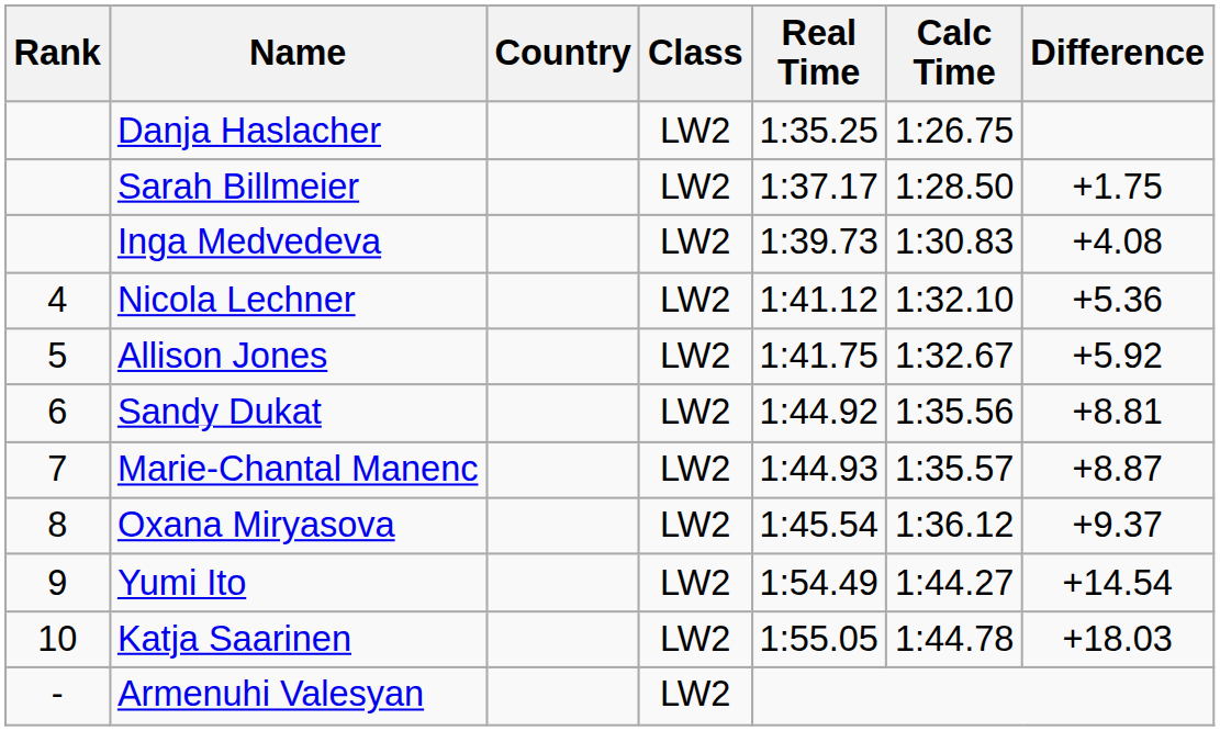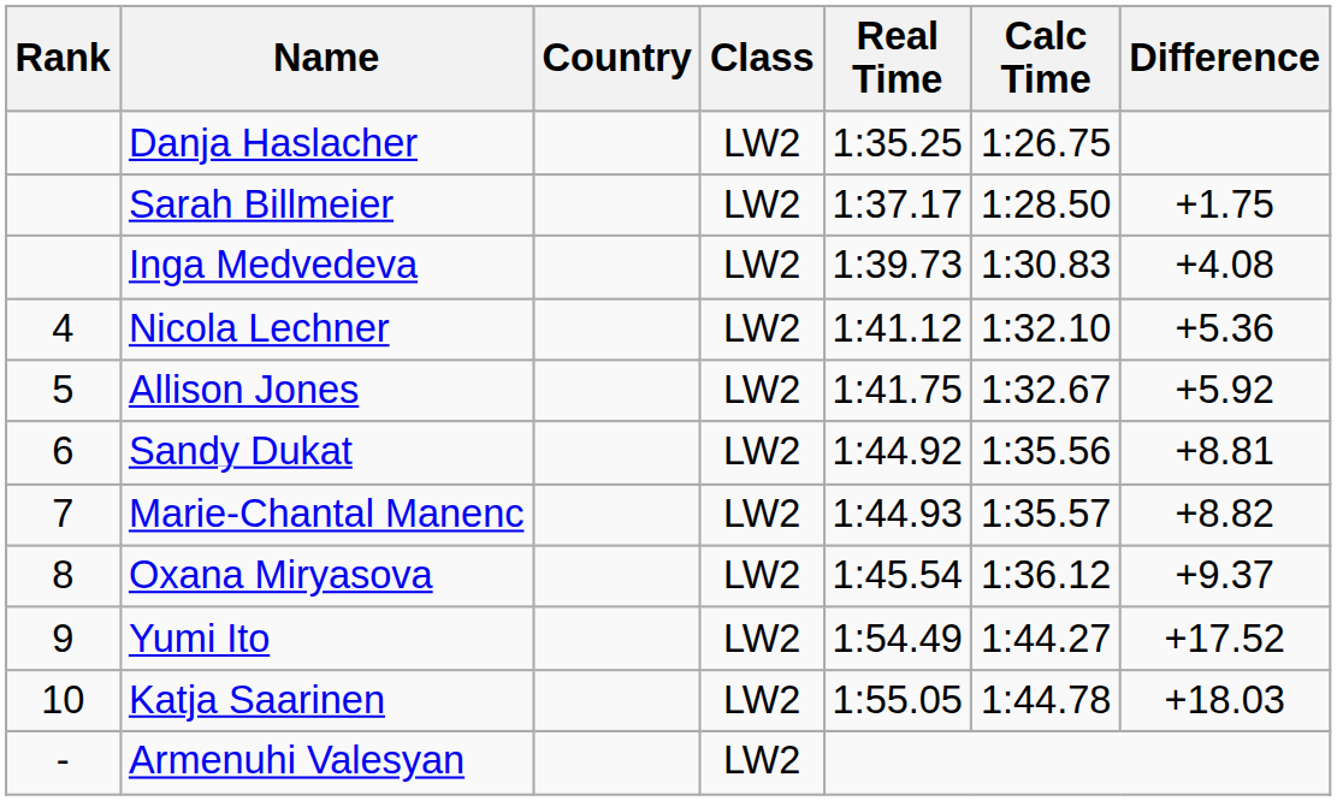Marie-Chantal Manenc | Difference: +8.87 -> +8.82
Yumi Ito | Difference: +14.54 -> +17.52
